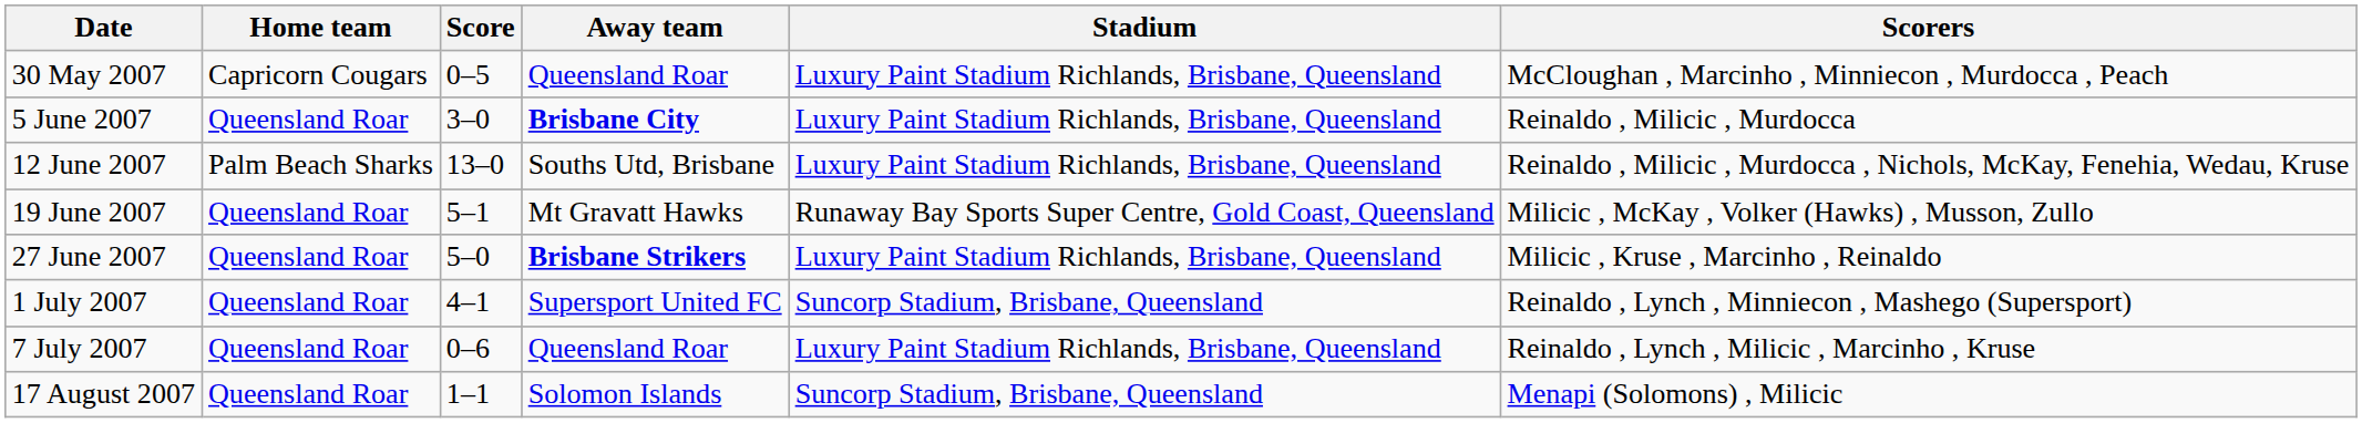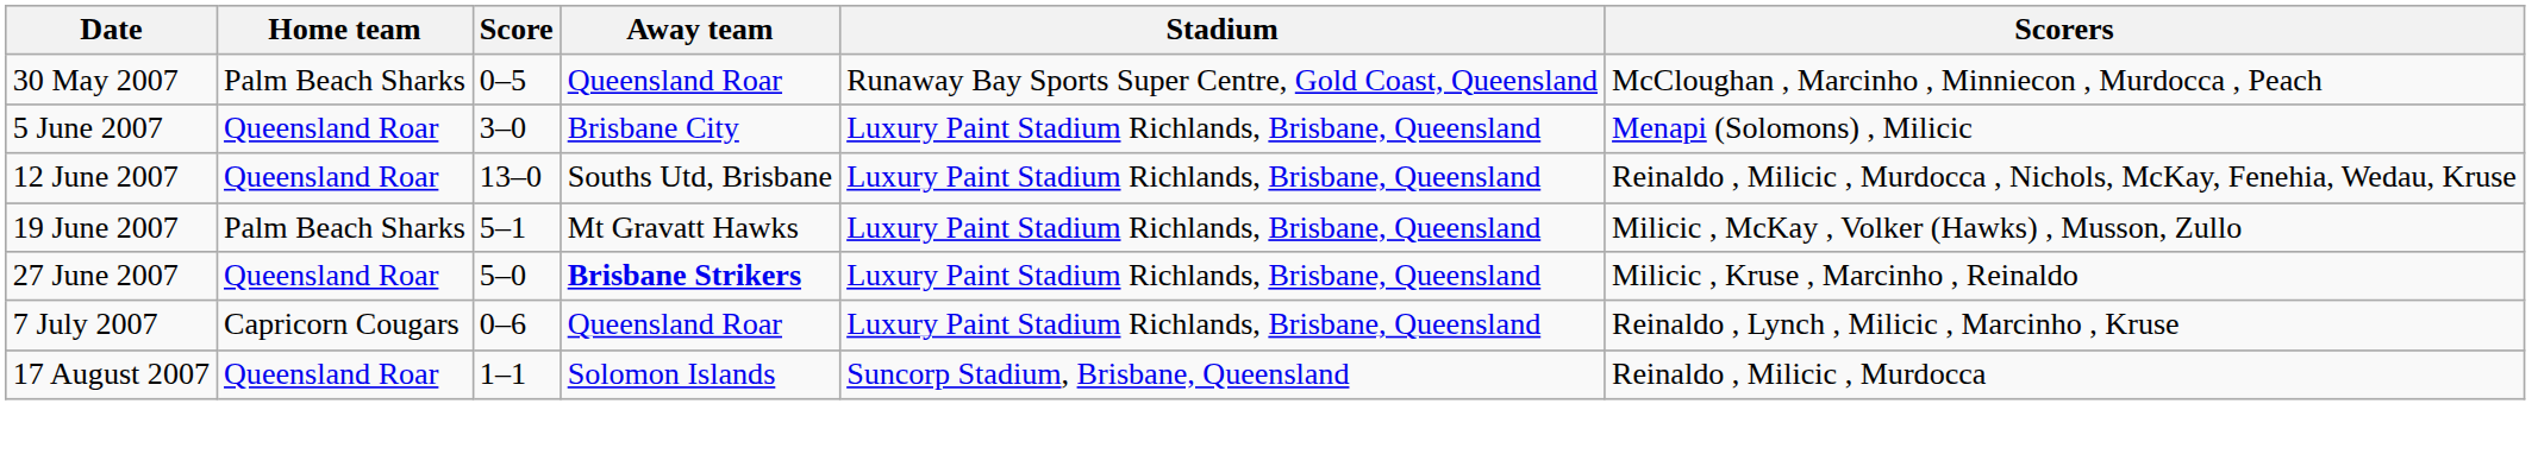30 May 2007 | Home team: Capricorn Cougars -> Palm Beach Sharks
30 May 2007 | Stadium: Luxury Paint Stadium Richlands, Brisbane, Queensland -> Runaway Bay Sports Super Centre, Gold Coast, Queensland
5 June 2007 | Away team: bold -> normal
5 June 2007 | Scorers: Reinaldo , Milicic , Murdocca -> Menapi (Solomons) , Milicic
12 June 2007 | Home team: Palm Beach Sharks -> Queensland Roar
19 June 2007 | Home team: Queensland Roar -> Palm Beach Sharks
19 June 2007 | Stadium: Runaway Bay Sports Super Centre, Gold Coast, Queensland -> Luxury Paint Stadium Richlands, Brisbane, Queensland
- row: 1 July 2007 | Queensland Roar | 4–1 | Supersport United FC | Suncorp Stadium, Brisbane, Queensland | Reinaldo , Lynch , Minniecon , Mashego (Supersport)
7 July 2007 | Home team: Queensland Roar -> Capricorn Cougars
17 August 2007 | Scorers: Menapi (Solomons) , Milicic -> Reinaldo , Milicic , Murdocca
